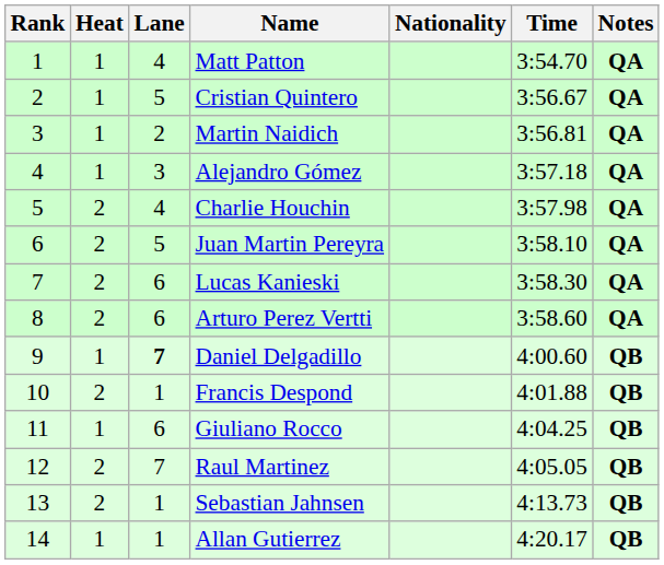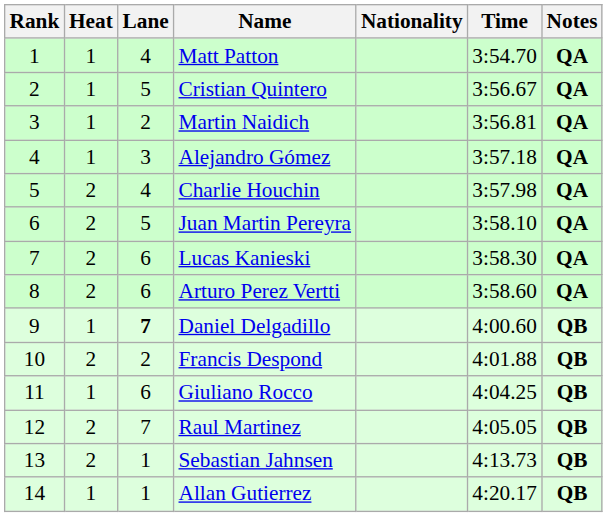Francis Despond | Lane: 1 -> 2
